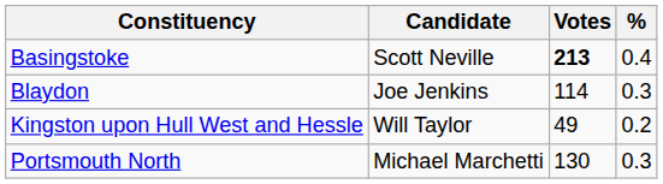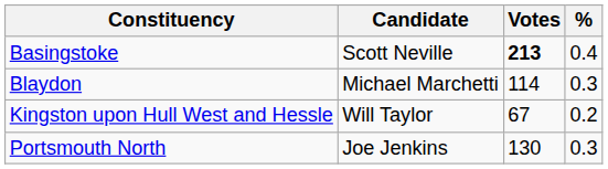Blaydon | Candidate: Joe Jenkins -> Michael Marchetti
Kingston upon Hull West and Hessle | Votes: 49 -> 67
Portsmouth North | Candidate: Michael Marchetti -> Joe Jenkins
